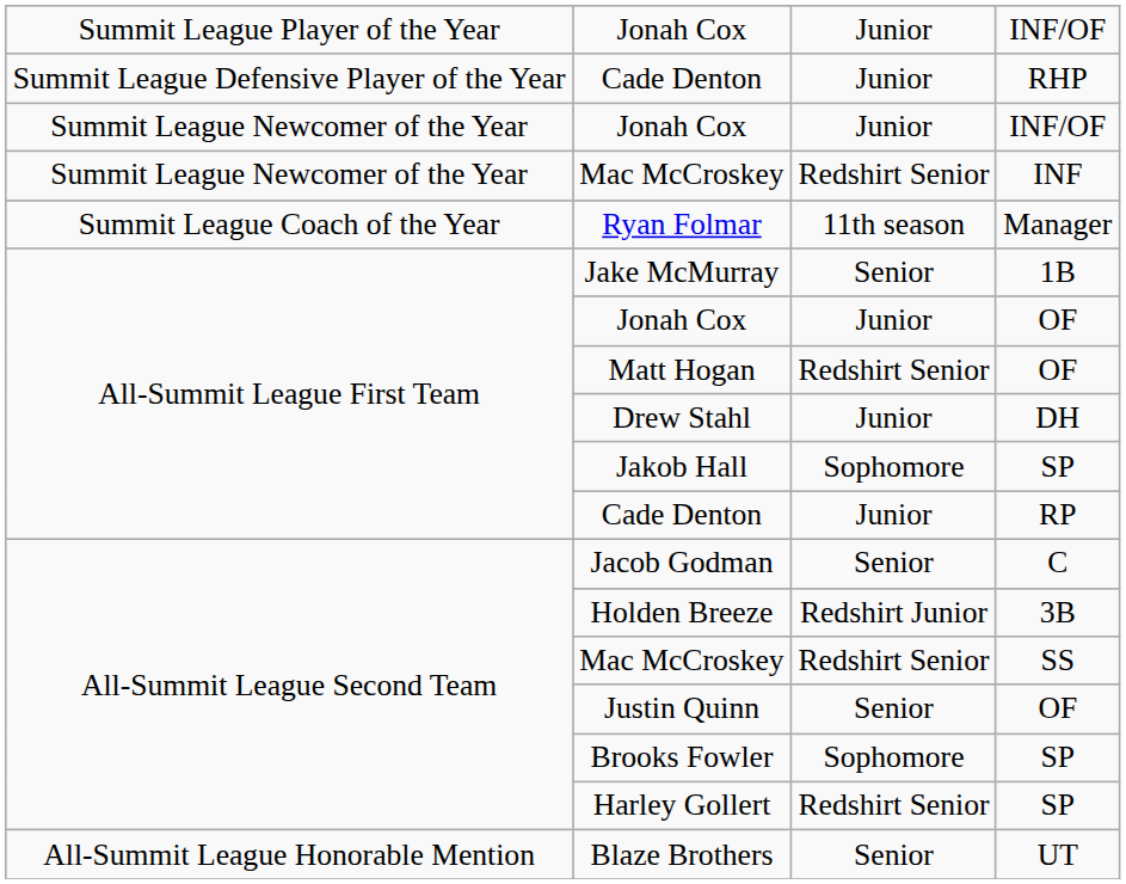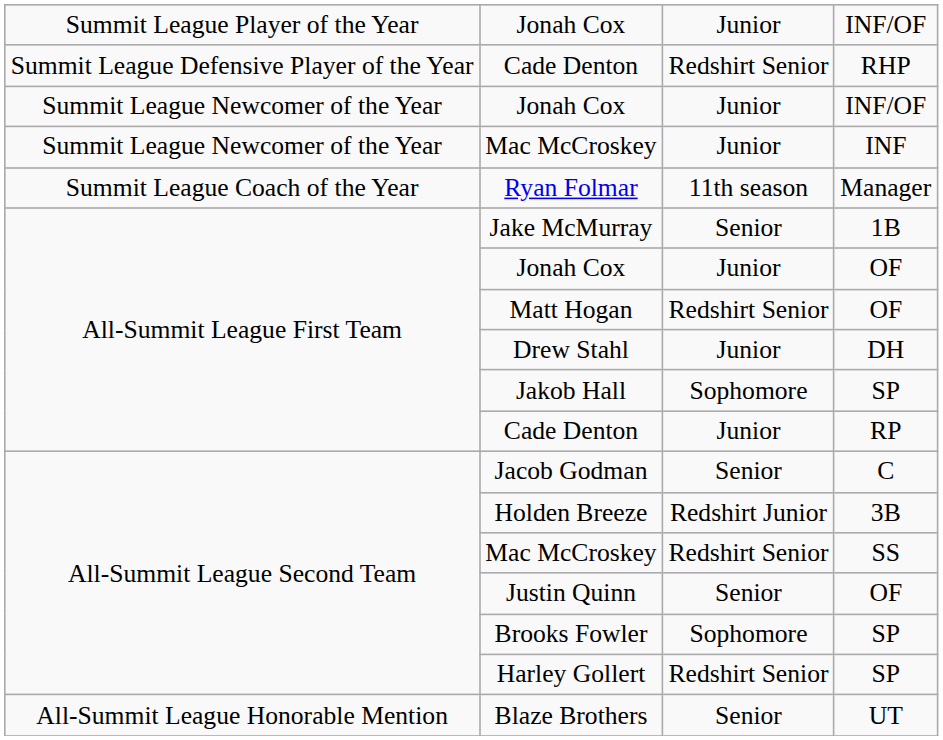Cade Denton / RHP | column 3: Junior -> Redshirt Senior
Mac McCroskey / INF | column 3: Redshirt Senior -> Junior
